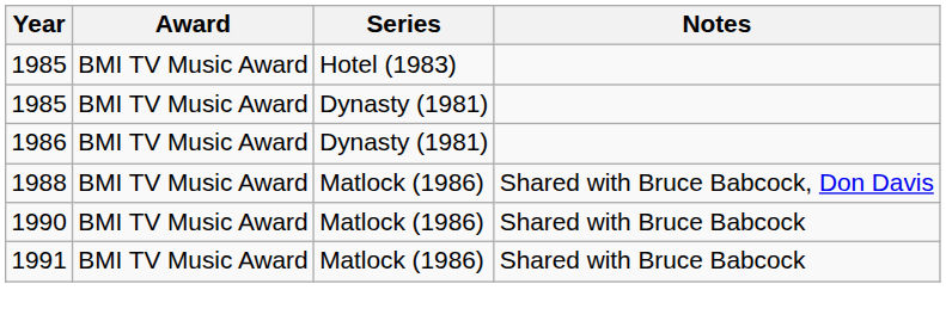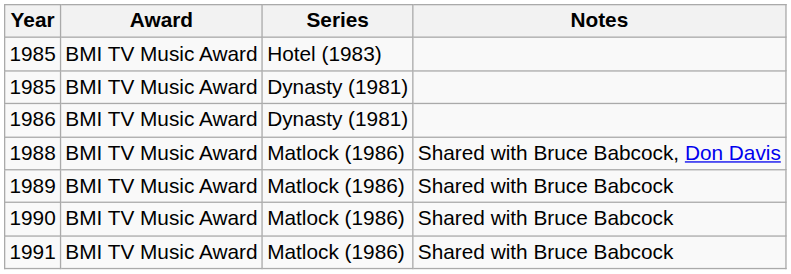+ row: 1989 | BMI TV Music Award | Matlock (1986) | Shared with Bruce Babcock
